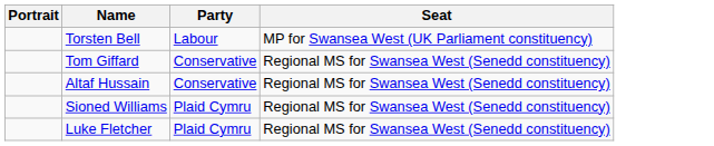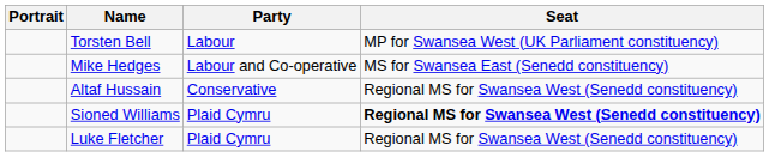+ row: Mike Hedges | Labour and Co-operative | MS for Swansea East (Senedd constituency)
- row: Tom Giffard | Conservative | Regional MS for Swansea West (Senedd constituency)
Sioned Williams | Seat: normal -> bold
